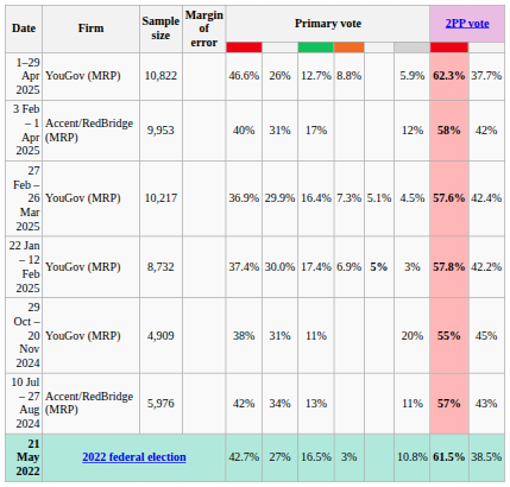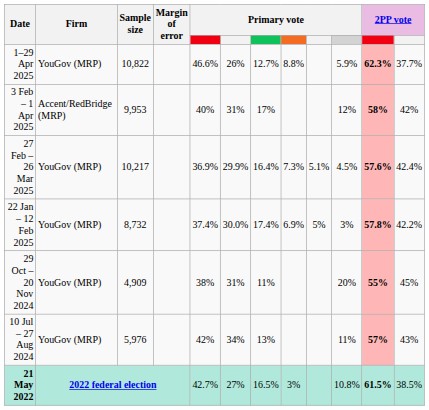22 Jan – 12 Feb 2025 | column 9: bold -> normal
10 Jul – 27 Aug 2024 | Firm: Accent/RedBridge (MRP) -> YouGov (MRP)
